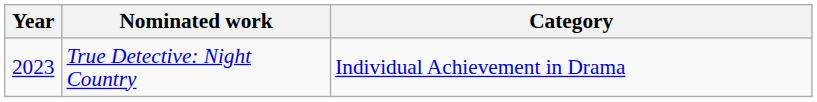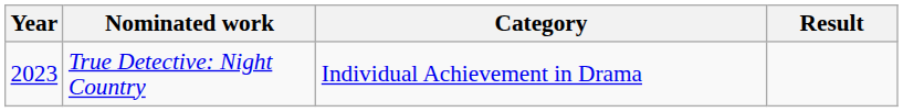+ column: Result
